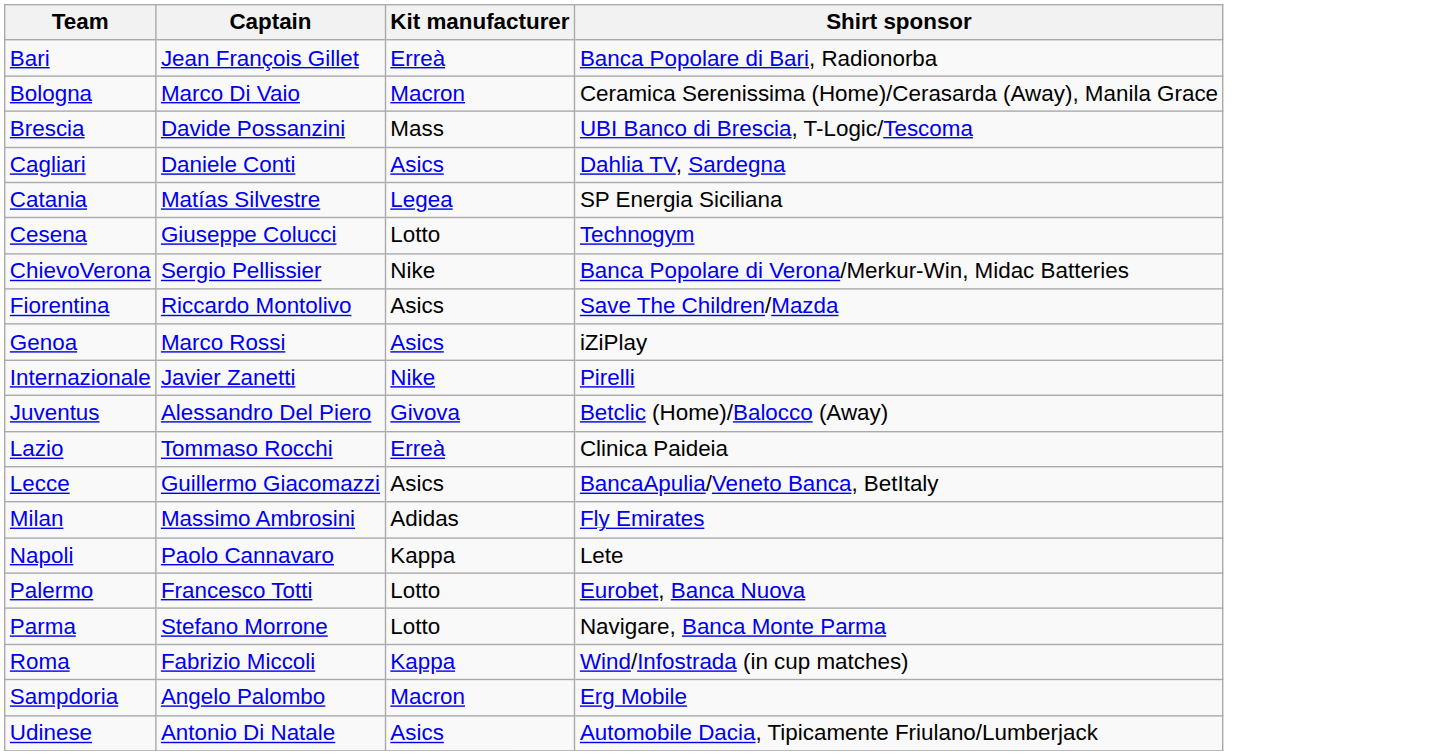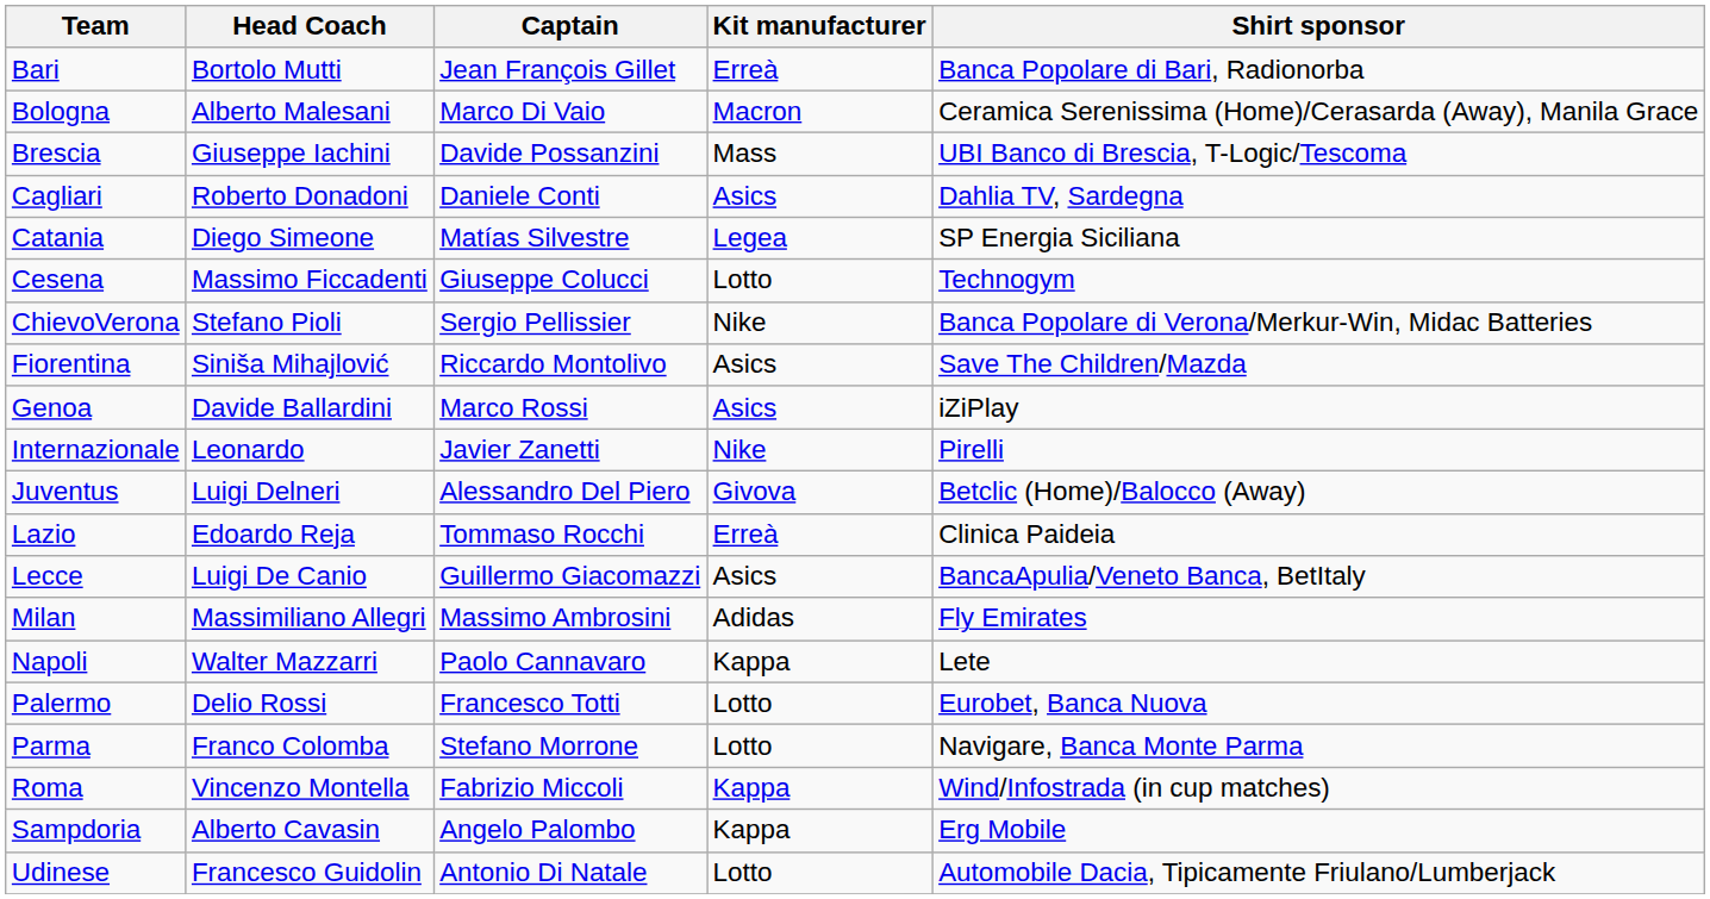+ column: Head Coach | Bortolo Mutti | Alberto Malesani | Giuseppe Iachini | Roberto Donadoni | Diego Simeone | Massimo Ficcadenti | Stefano Pioli | Siniša Mihajlović | Davide Ballardini | Leonardo | Luigi Delneri | Edoardo Reja | Luigi De Canio | Massimiliano Allegri | Walter Mazzarri | Delio Rossi | Franco Colomba | Vincenzo Montella | Alberto Cavasin | Francesco Guidolin
Sampdoria | Kit manufacturer: Macron -> Kappa
Udinese | Kit manufacturer: Asics -> Lotto
